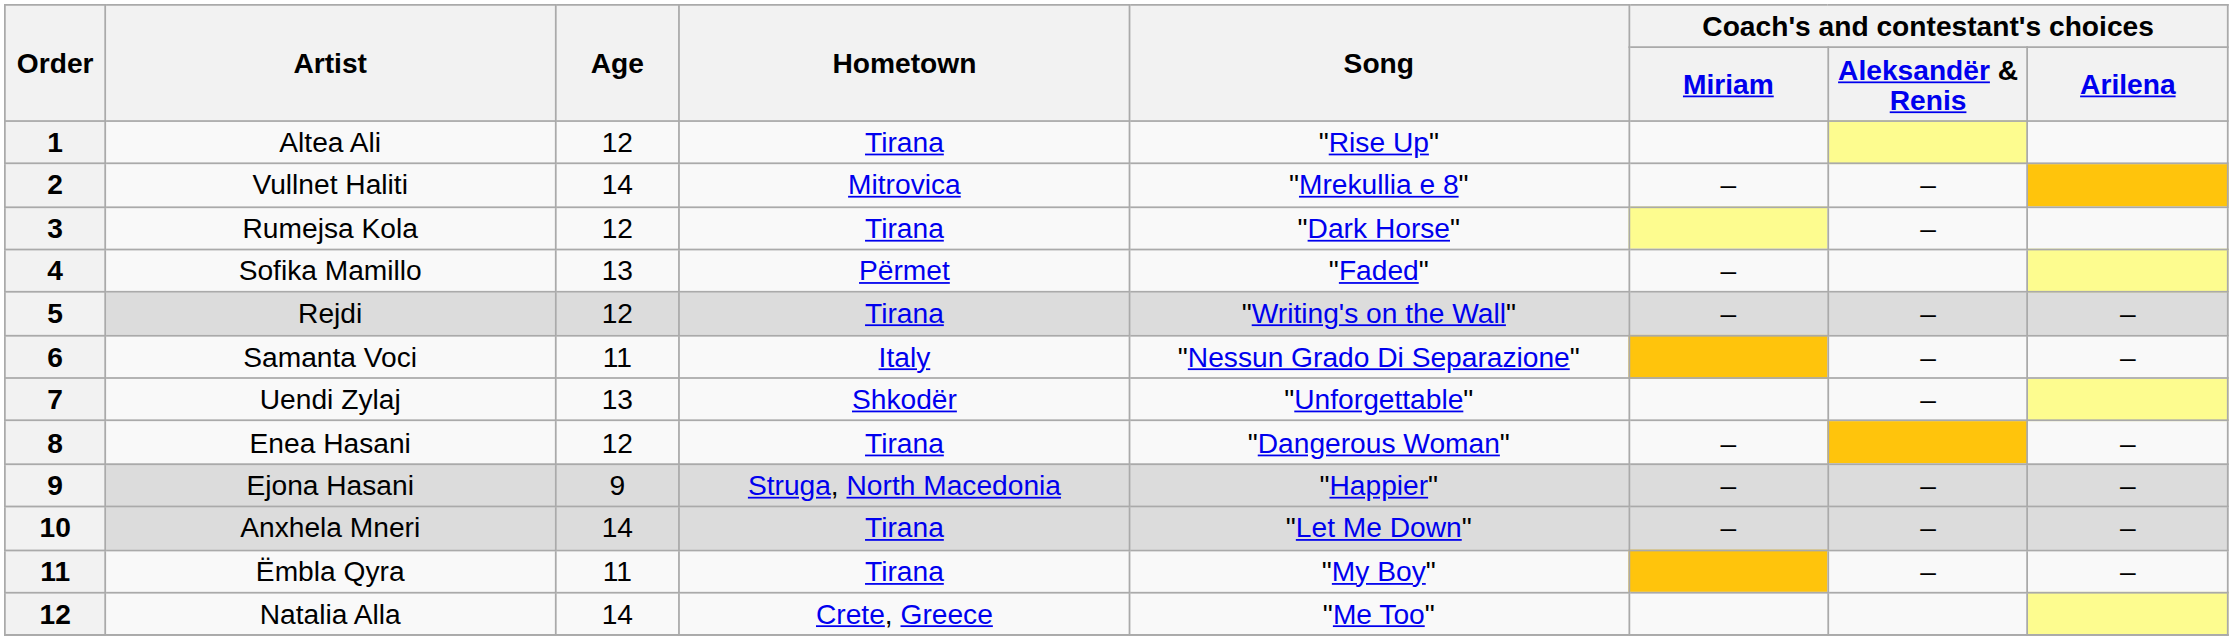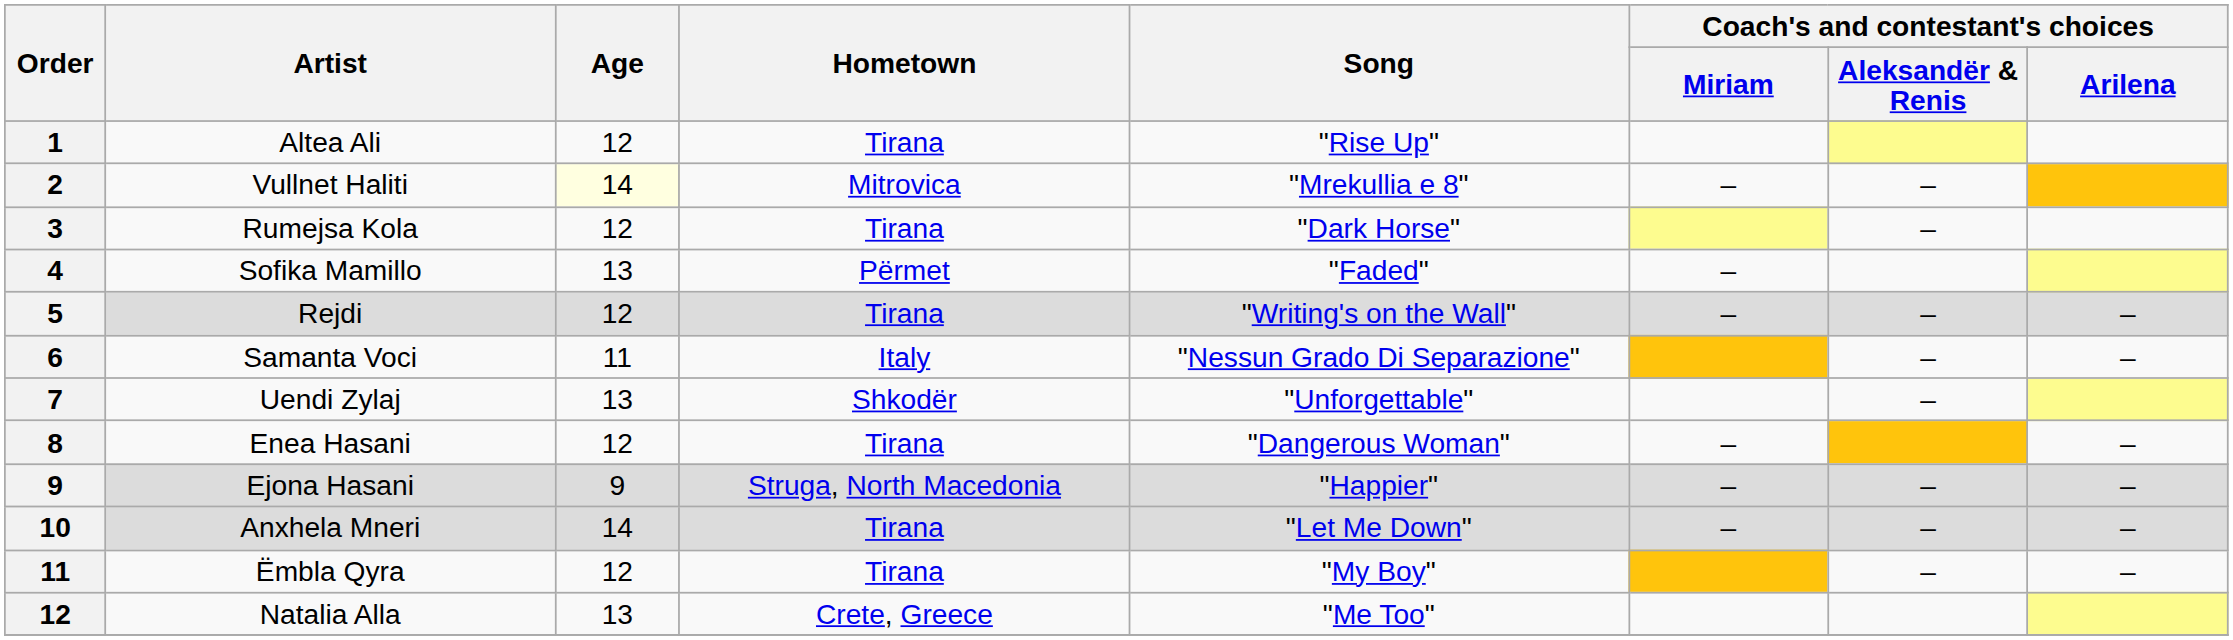Vullnet Haliti | Age: no background -> lightyellow background
Ëmbla Qyra | Age: 11 -> 12
Natalia Alla | Age: 14 -> 13
